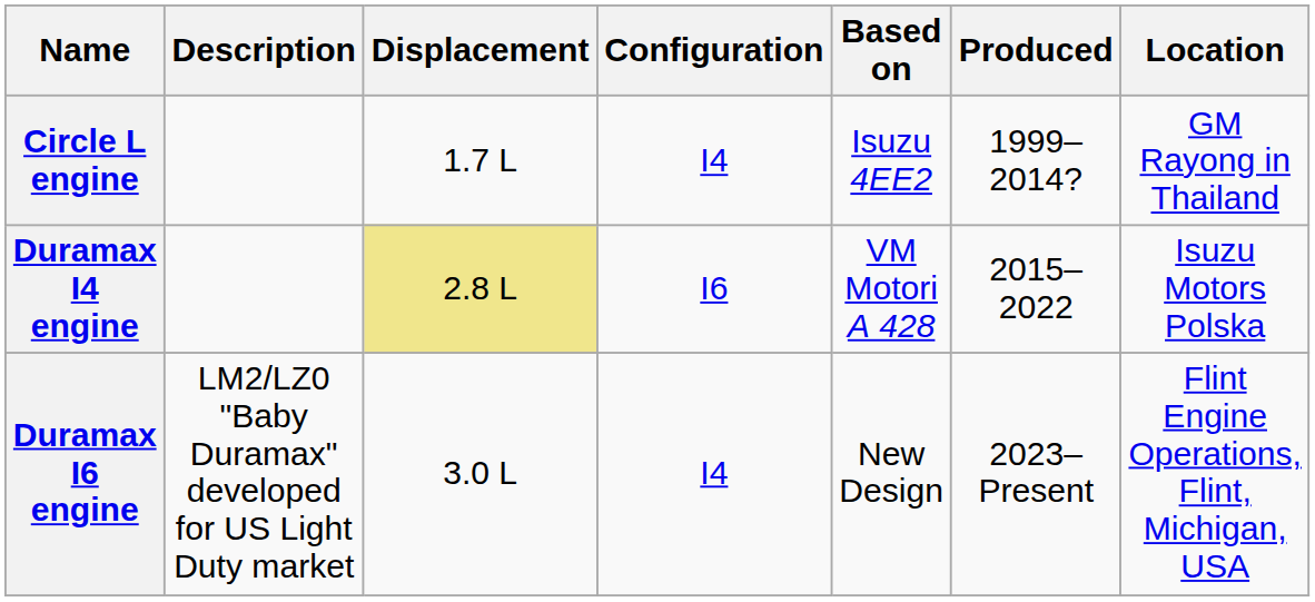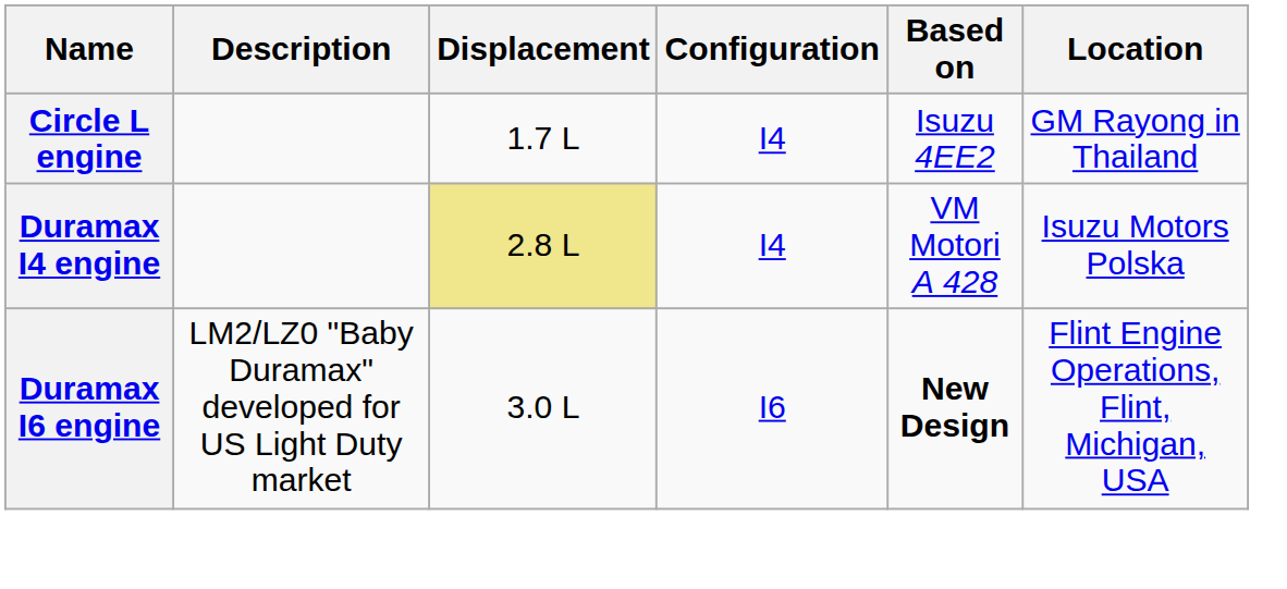- column: Produced | 1999–2014? | 2015–2022 | 2023–Present
Duramax I4 engine | Configuration: I6 -> I4
Duramax I6 engine | Configuration: I4 -> I6
Duramax I6 engine | Based on: normal -> bold
